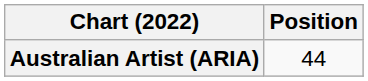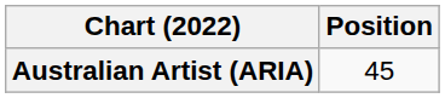Australian Artist (ARIA) | Position: 44 -> 45
